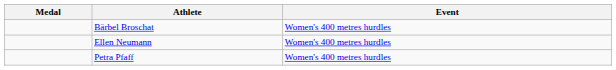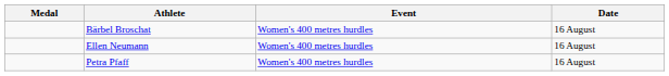+ column: Date | 16 August | 16 August | 16 August
